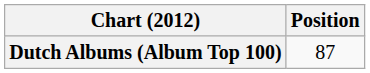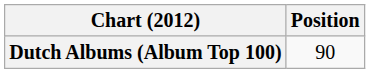Dutch Albums (Album Top 100) | Position: 87 -> 90
